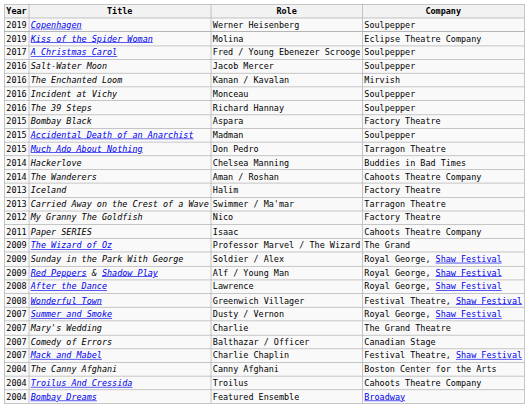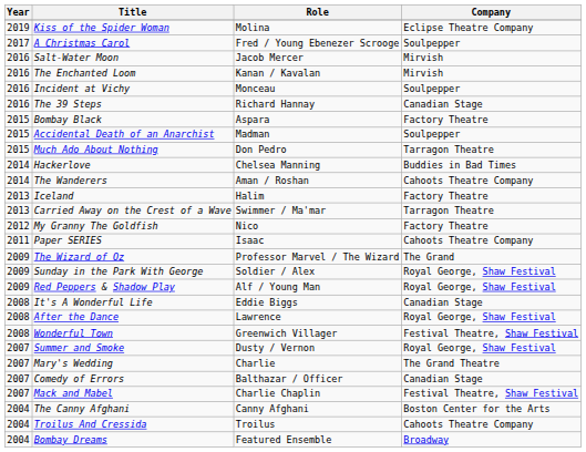- row: 2019 | Copenhagen | Werner Heisenberg | Soulpepper
Salt-Water Moon | Company: Soulpepper -> Mirvish
The 39 Steps | Company: Soulpepper -> Canadian Stage
+ row: 2008 | It's A Wonderful Life | Eddie Biggs | Canadian Stage
